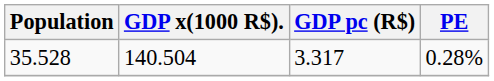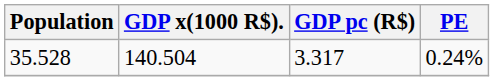35.528 | PE: 0.28% -> 0.24%
